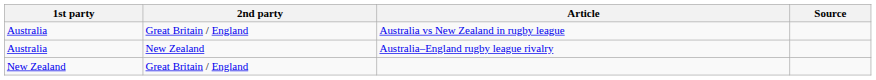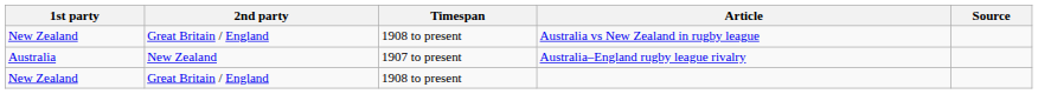+ column: Timespan | 1908 to present | 1907 to present | 1908 to present
Australia vs New Zealand in rugby league | 1st party: Australia -> New Zealand
